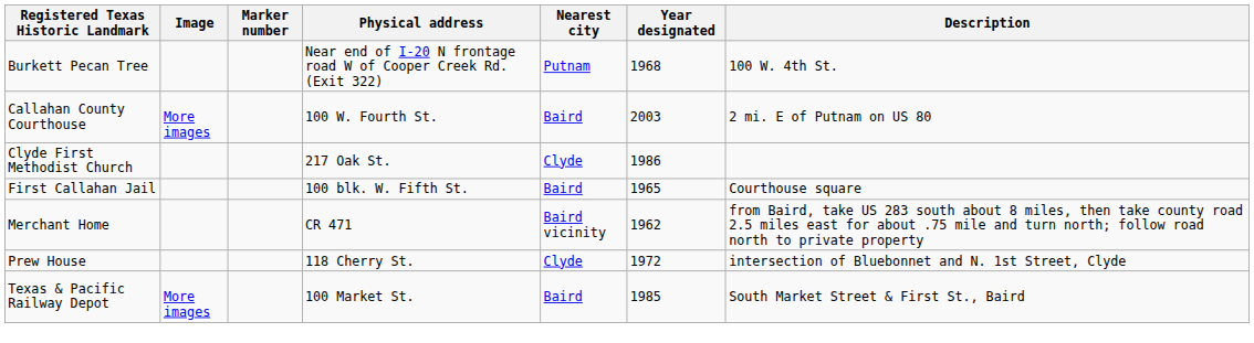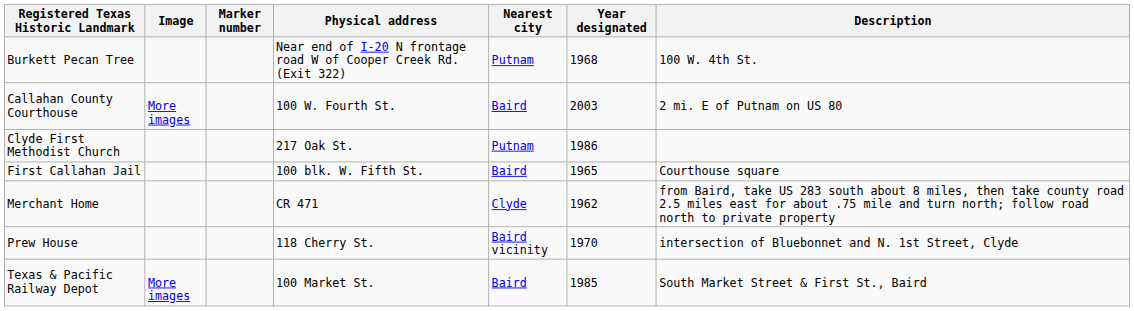Clyde First Methodist Church | Nearest city: Clyde -> Putnam
Merchant Home | Nearest city: Baird vicinity -> Clyde
Prew House | Nearest city: Clyde -> Baird vicinity
Prew House | Year designated: 1972 -> 1970
